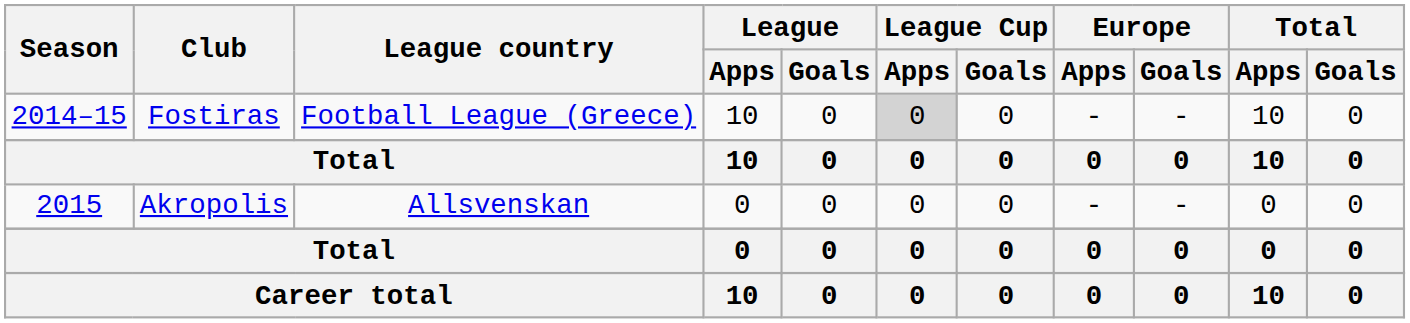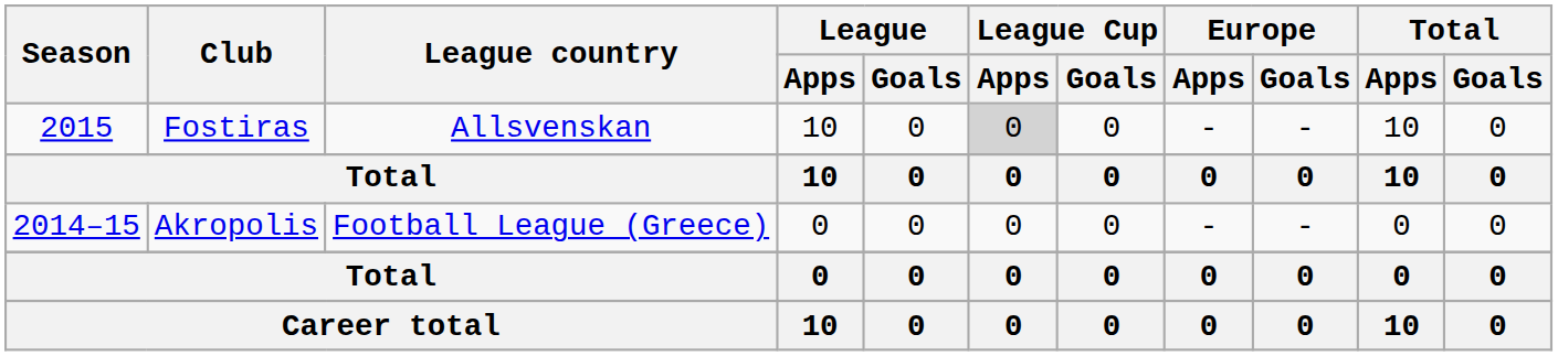Fostiras | Season: 2014–15 -> 2015
Fostiras | League country: Football League (Greece) -> Allsvenskan
Akropolis | Season: 2015 -> 2014–15
Akropolis | League country: Allsvenskan -> Football League (Greece)
